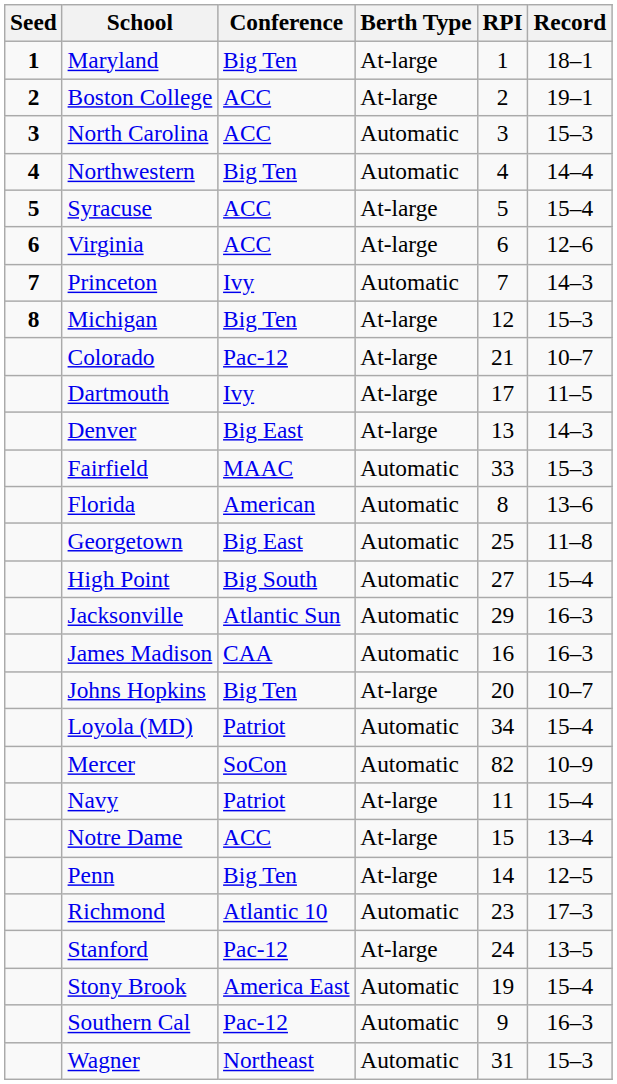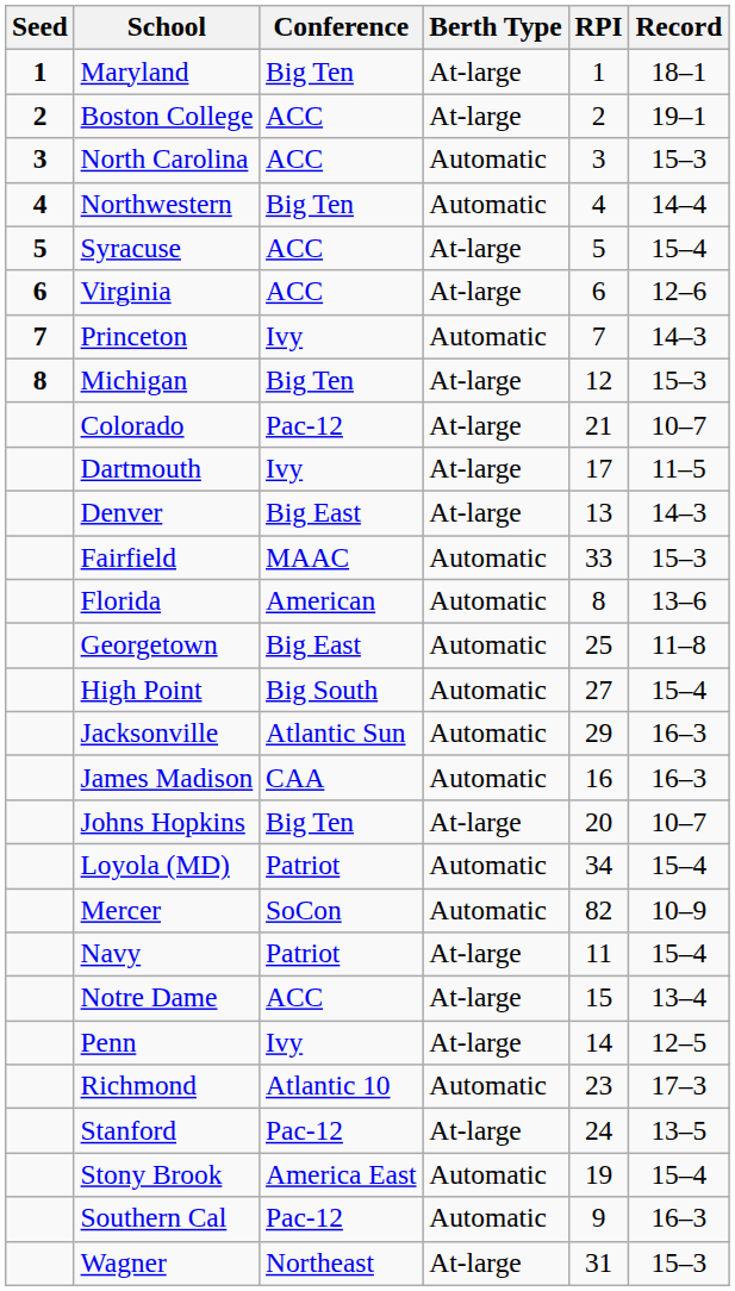Penn | Conference: Big Ten -> Ivy
Wagner | Berth Type: Automatic -> At-large
